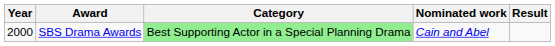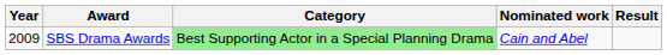SBS Drama Awards | Year: 2000 -> 2009
